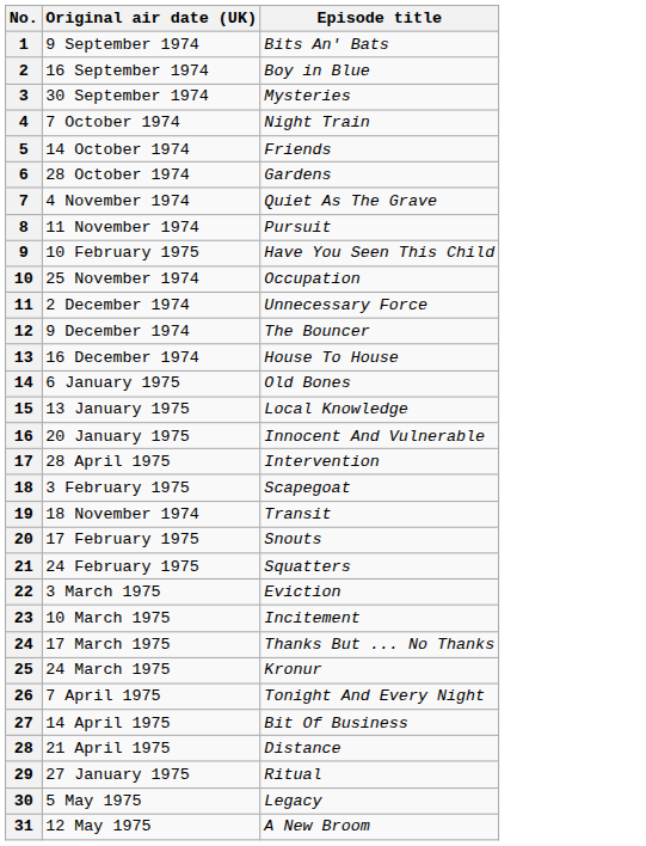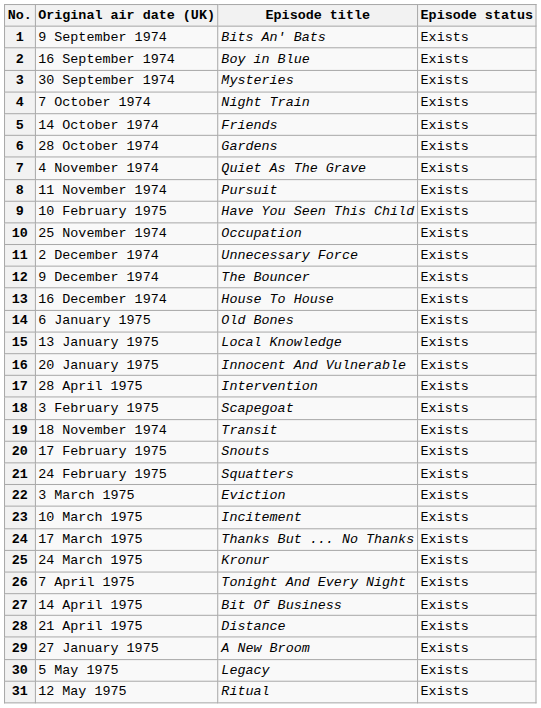+ column: Episode status | Exists | Exists | Exists | Exists | Exists | Exists | Exists | Exists | Exists | Exists | Exists | Exists | Exists | Exists | Exists | Exists | Exists | Exists | Exists | Exists | Exists | Exists | Exists | Exists | Exists | Exists | Exists | Exists | Exists | Exists | Exists
29 | Episode title: Ritual -> A New Broom
31 | Episode title: A New Broom -> Ritual
